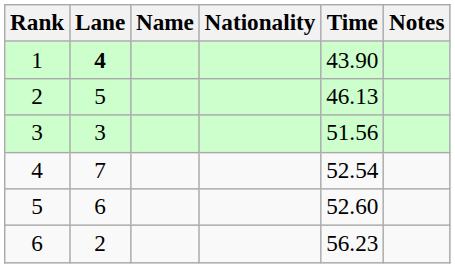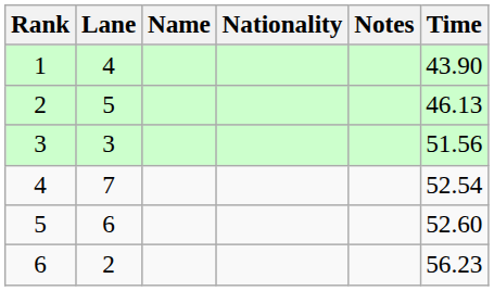columns swapped: Time <-> Notes
1 | Lane: bold -> normal
